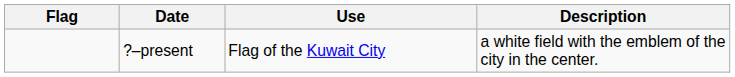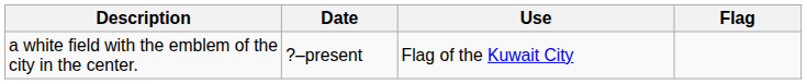columns swapped: Flag <-> Description
